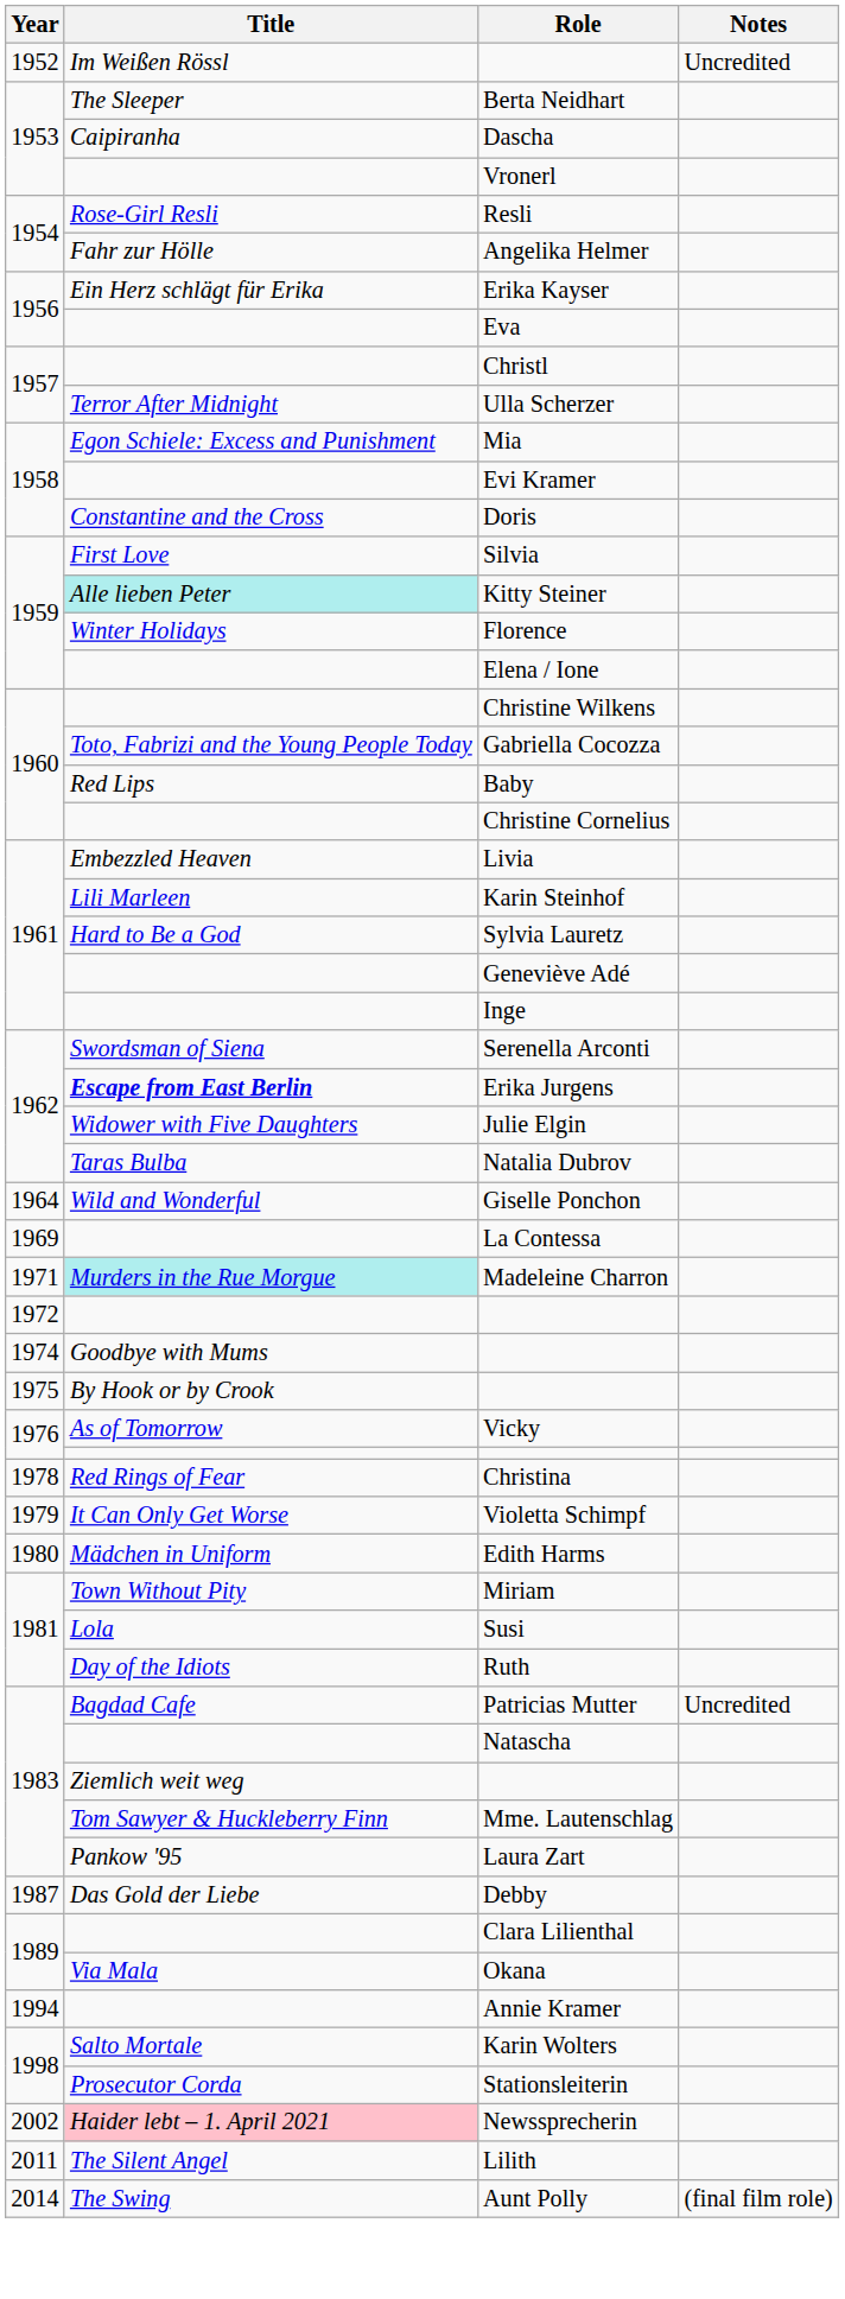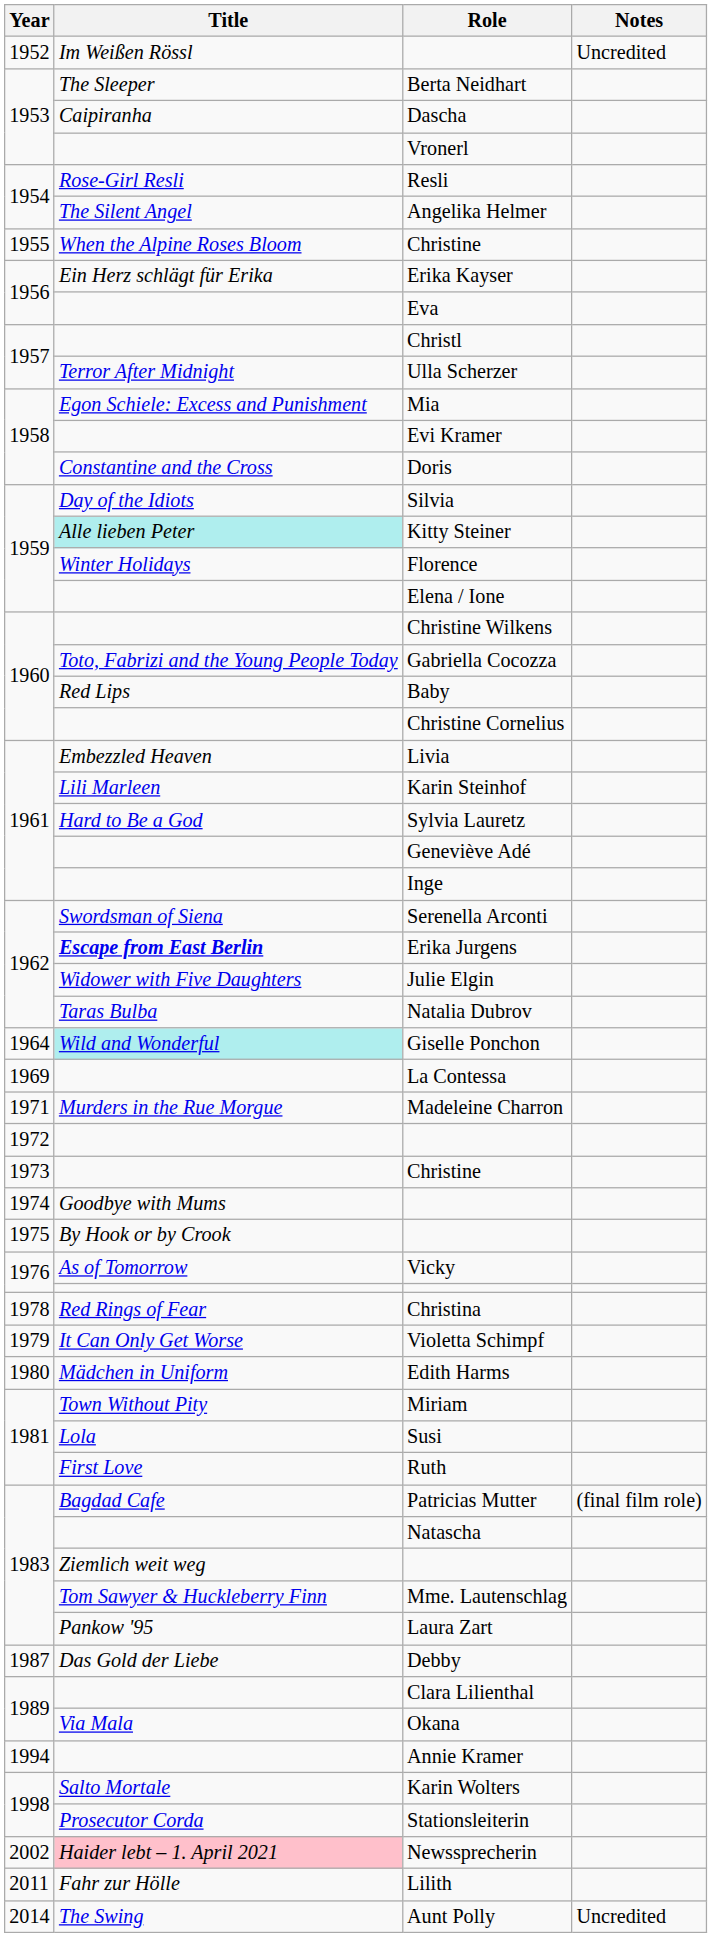Angelika Helmer | Title: Fahr zur Hölle -> The Silent Angel
+ row: 1955 | When the Alpine Roses Bloom | Christine
Silvia | Title: First Love -> Day of the Idiots
Giselle Ponchon | Title: no background -> paleturquoise background
Madeleine Charron | Title: paleturquoise background -> no background
+ row: 1973 | Christine
Ruth | Title: Day of the Idiots -> First Love
Patricias Mutter | Notes: Uncredited -> (final film role)
Lilith | Title: The Silent Angel -> Fahr zur Hölle
Aunt Polly | Notes: (final film role) -> Uncredited
